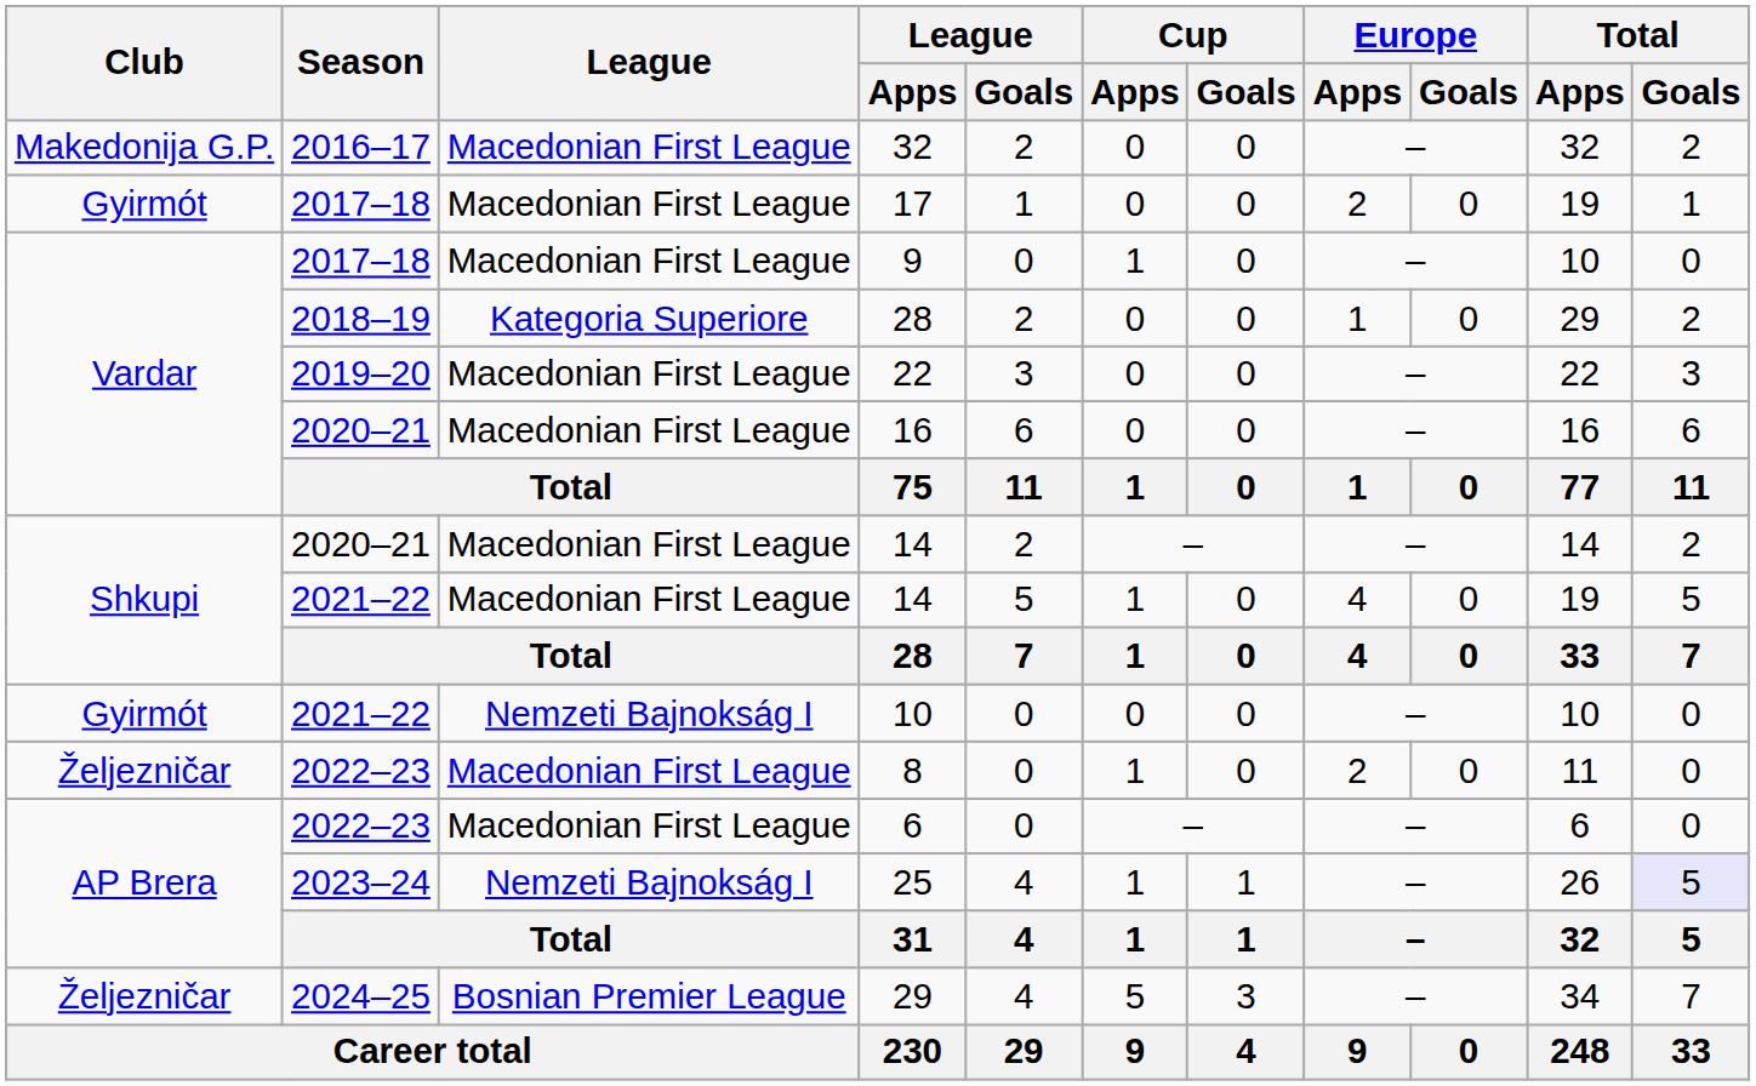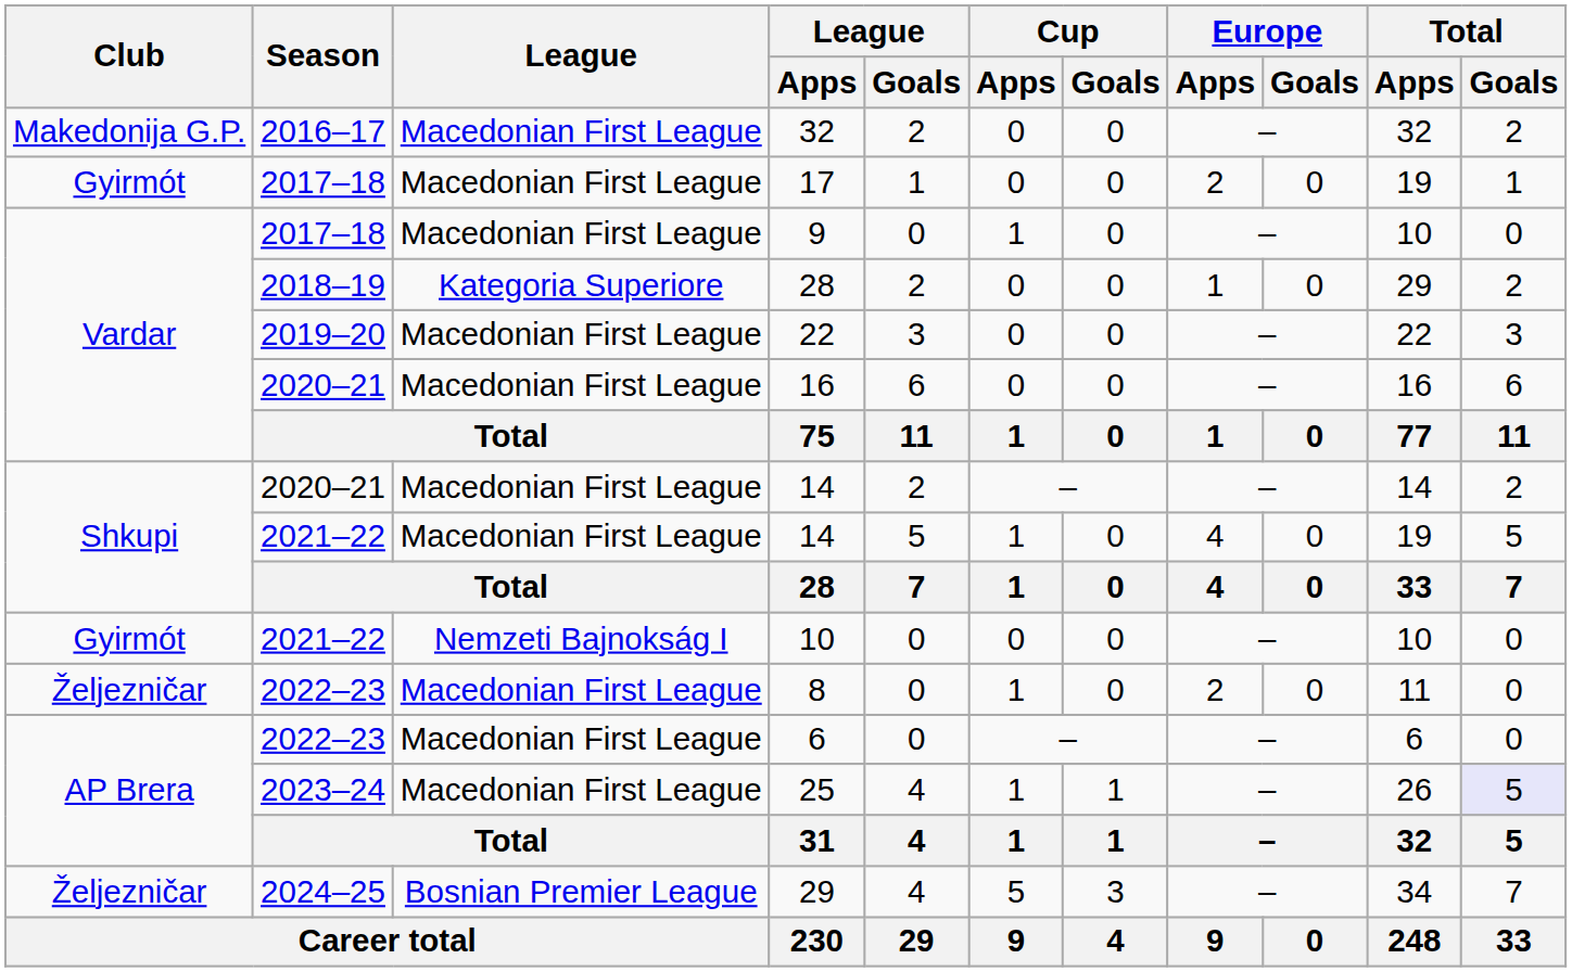25 | League: Nemzeti Bajnokság I -> Macedonian First League
